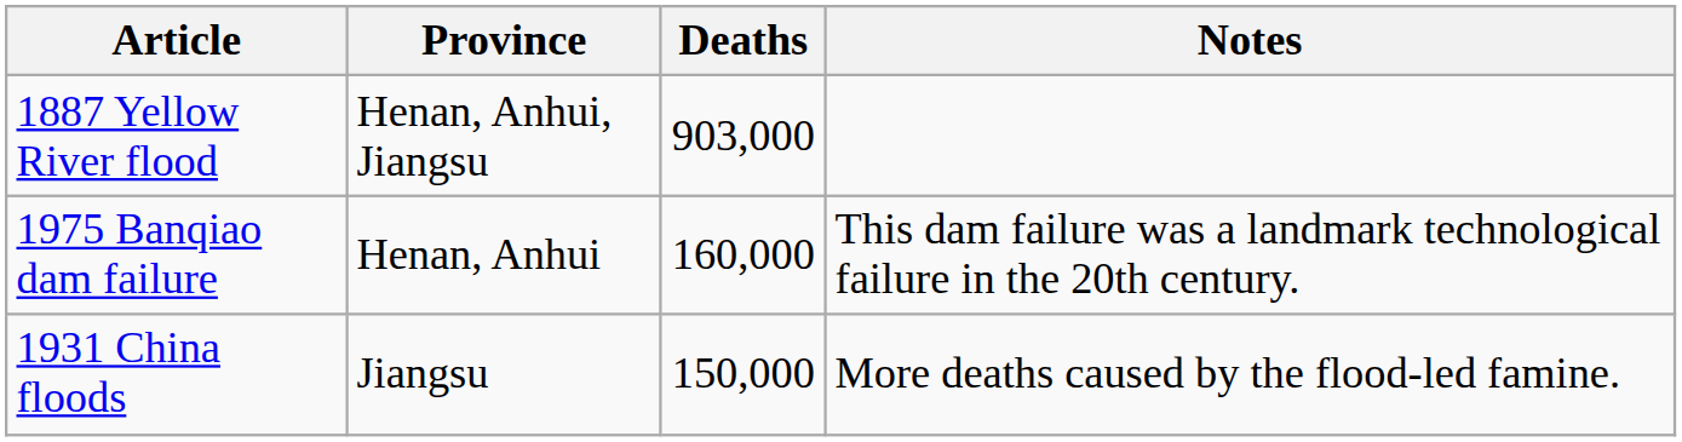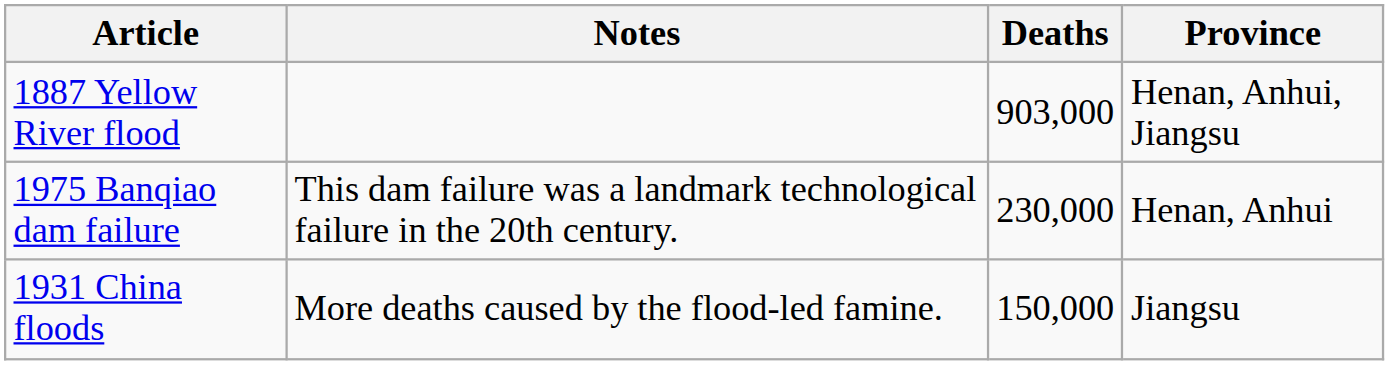columns swapped: Province <-> Notes
1975 Banqiao dam failure | Deaths: 160,000 -> 230,000
